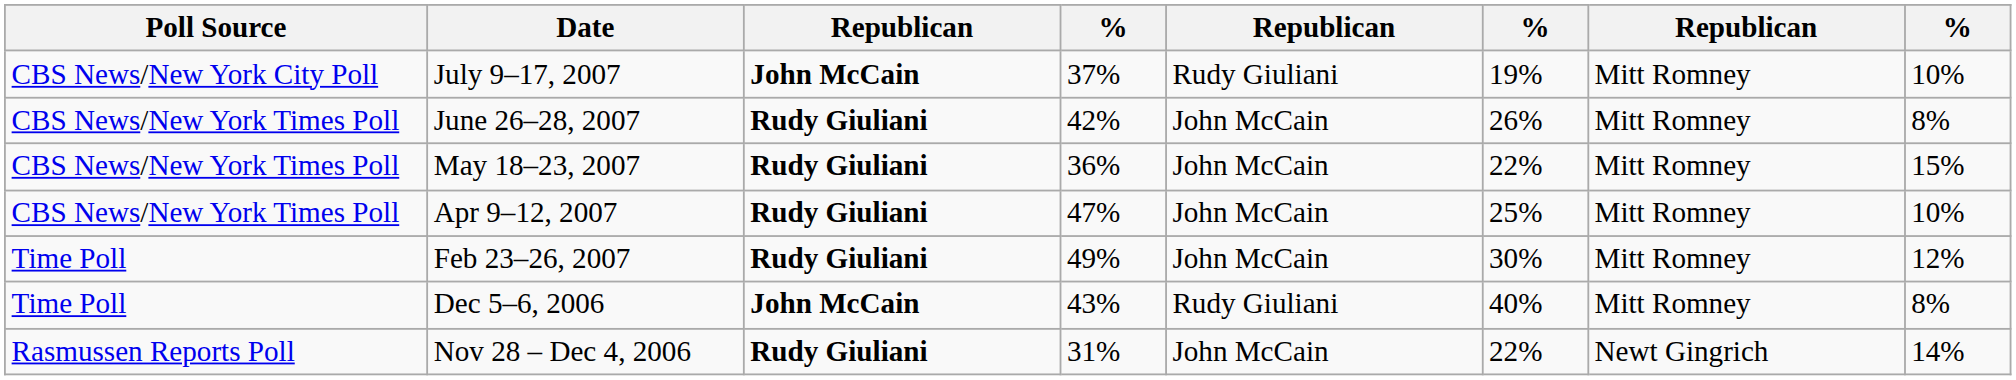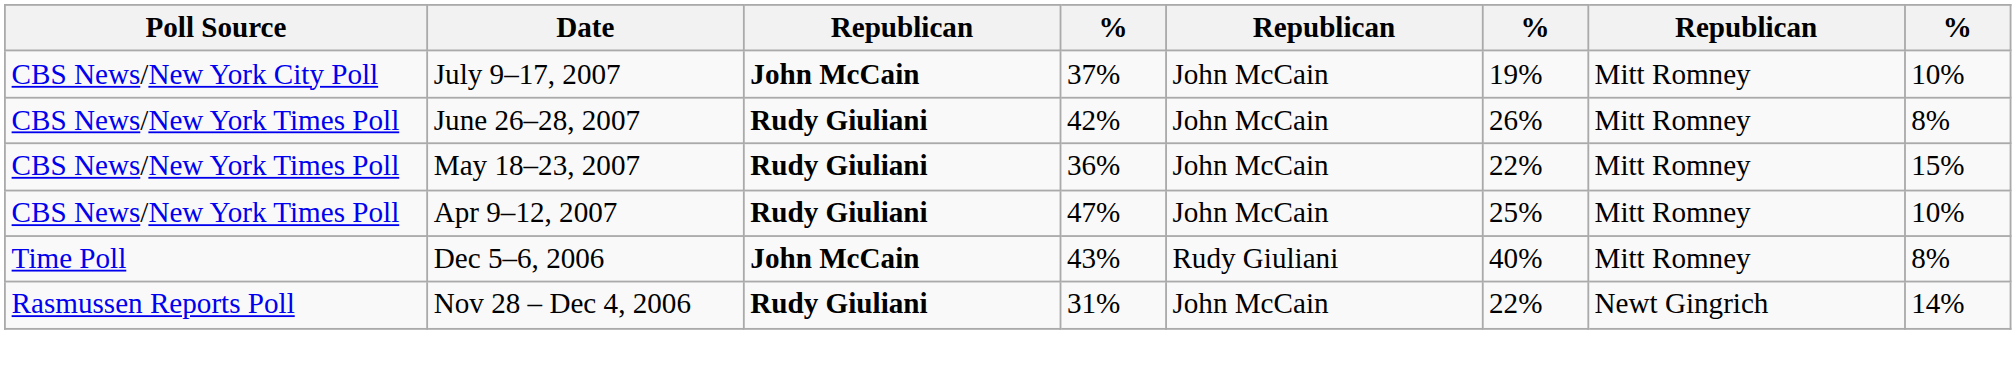July 9–17, 2007 | column 5: Rudy Giuliani -> John McCain
- row: Time Poll | Feb 23–26, 2007 | Rudy Giuliani | 49% | John McCain | 30% | Mitt Romney | 12%
